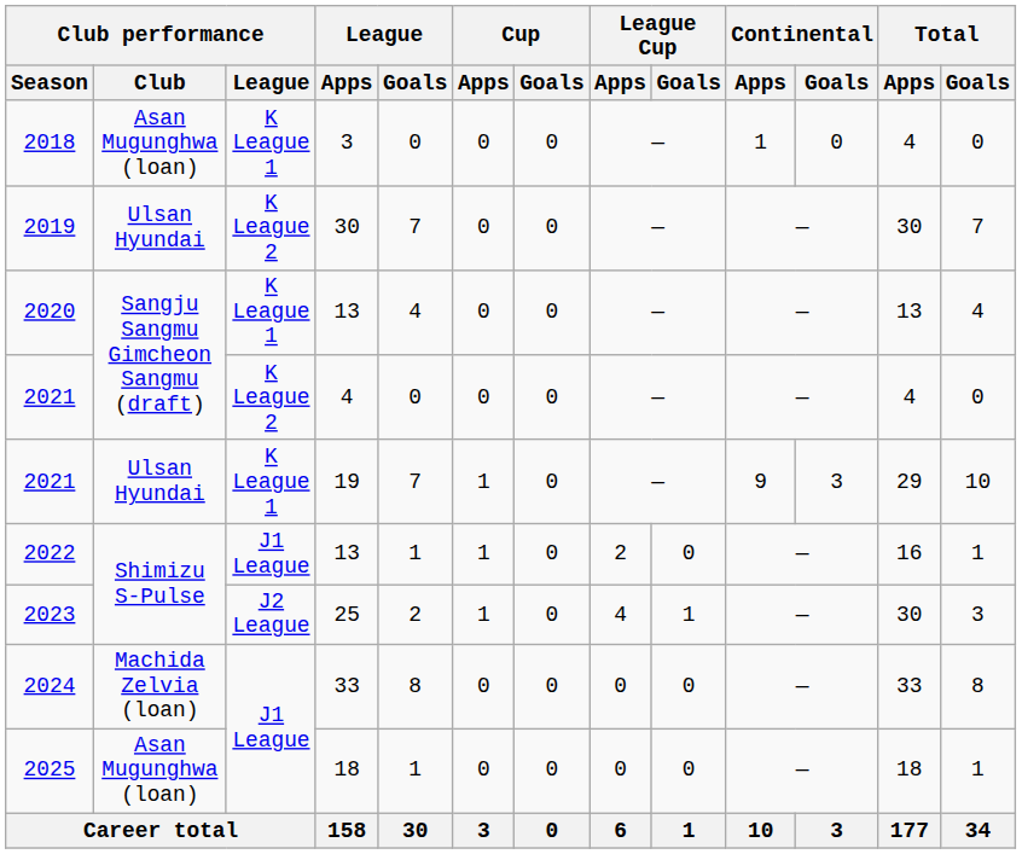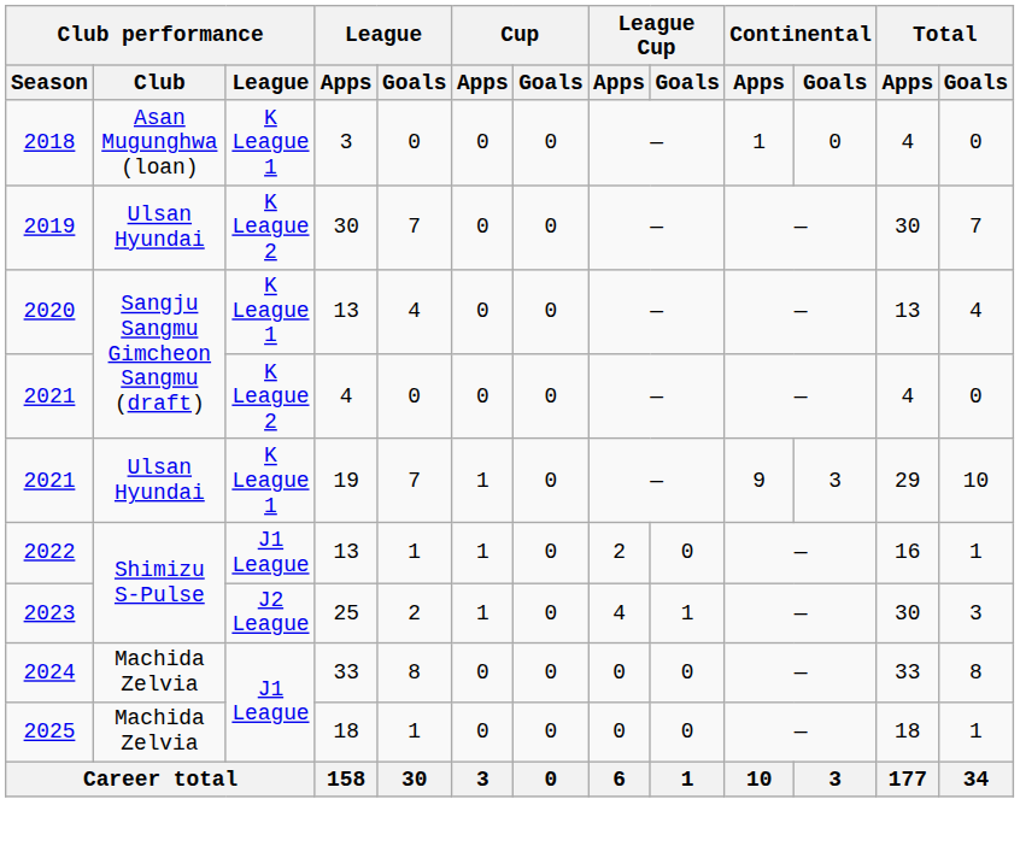2024 | Club performance / Club: Machida Zelvia (loan) -> Machida Zelvia
2025 | Club performance / Club: Asan Mugunghwa (loan) -> Machida Zelvia
